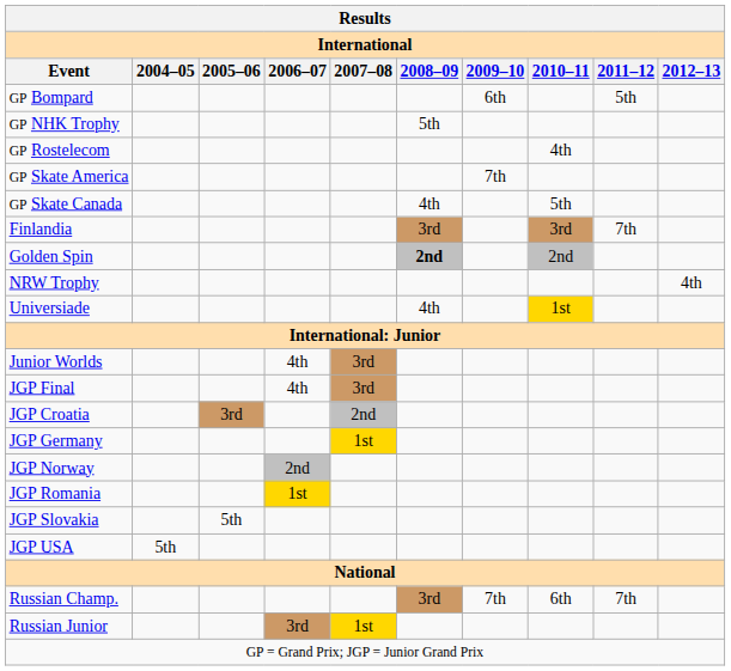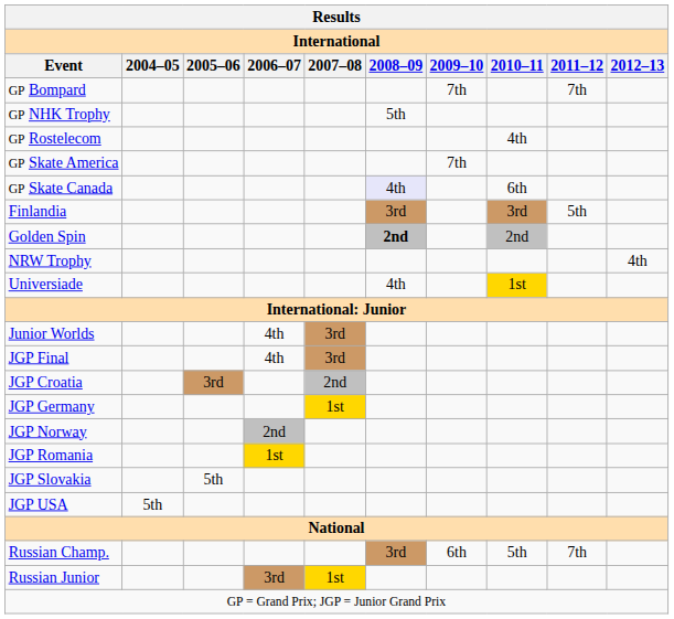GP Bompard | 2009–10: 6th -> 7th
GP Bompard | 2011–12: 5th -> 7th
GP Skate Canada | 2008–09: no background -> lavender background
GP Skate Canada | 2010–11: 5th -> 6th
Finlandia | 2011–12: 7th -> 5th
Russian Champ. | 2009–10: 7th -> 6th
Russian Champ. | 2010–11: 6th -> 5th
